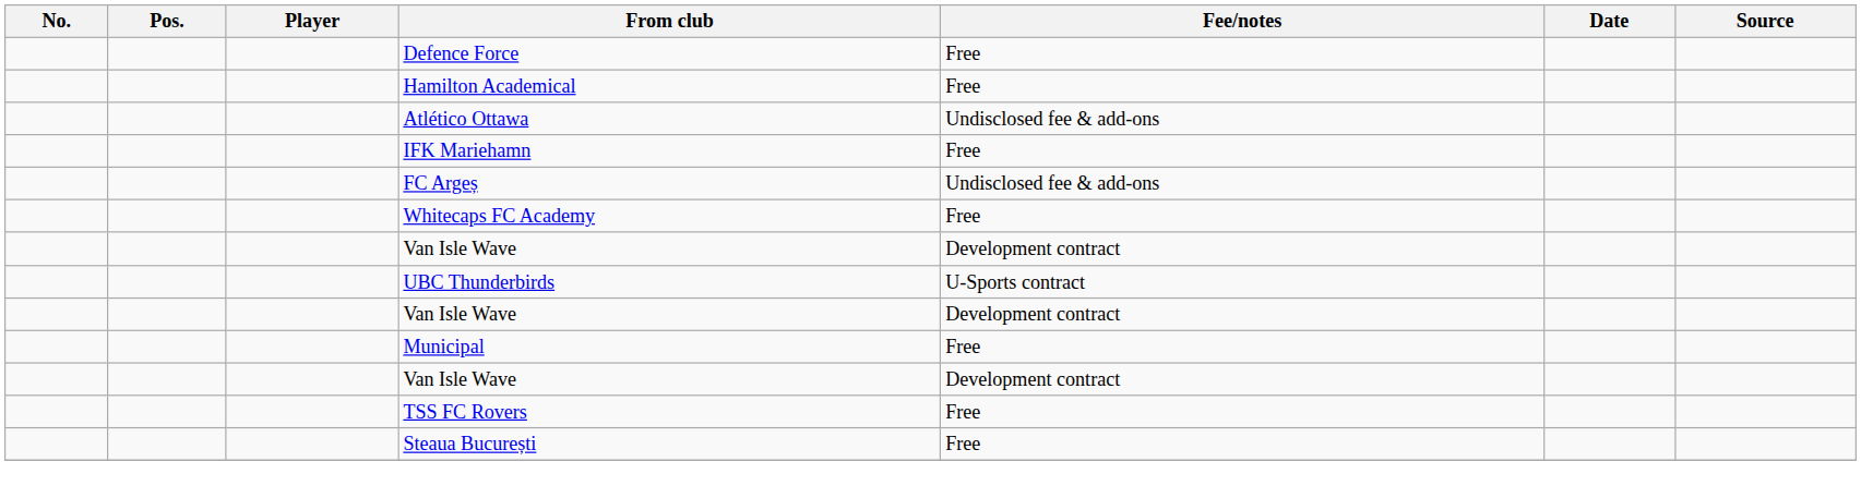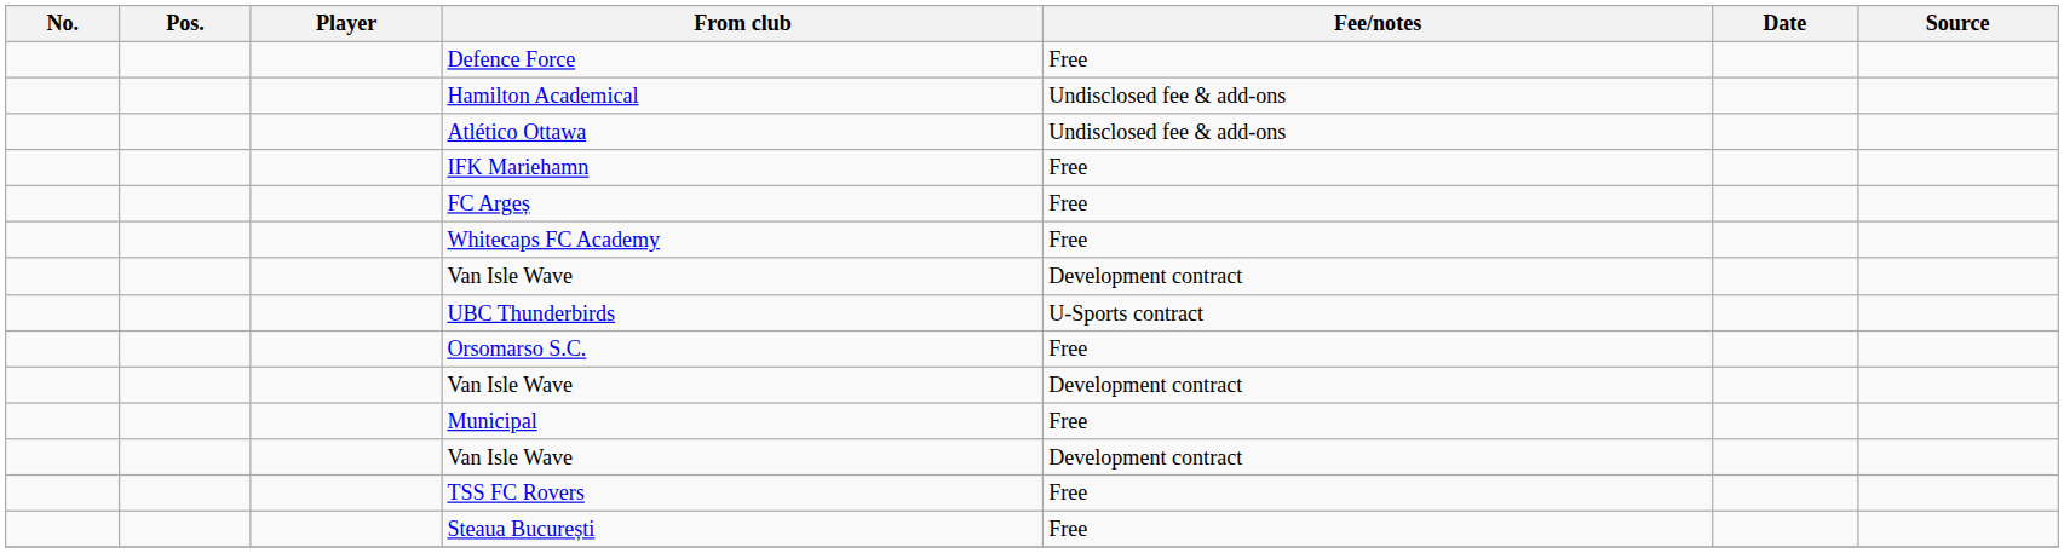Hamilton Academical | Fee/notes: Free -> Undisclosed fee & add-ons
FC Argeș | Fee/notes: Undisclosed fee & add-ons -> Free
+ row: Orsomarso S.C. | Free
